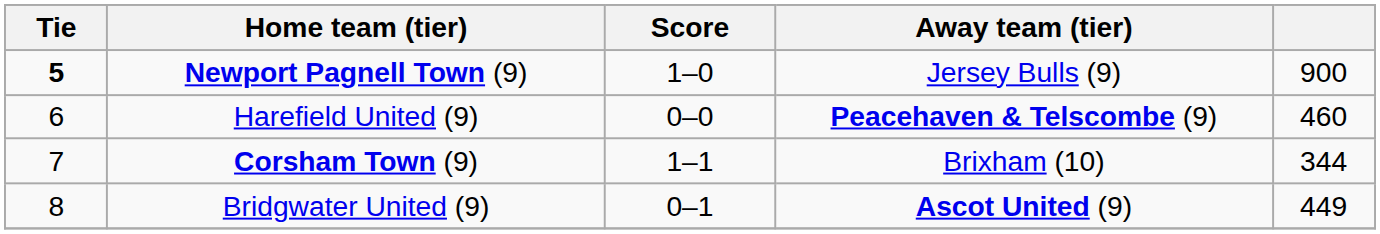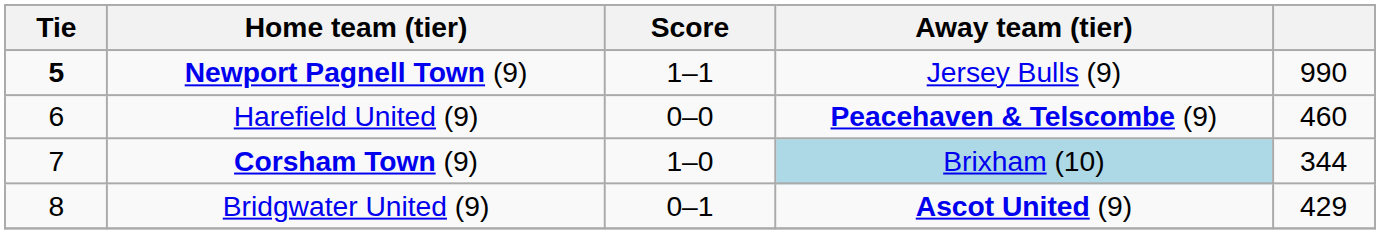Newport Pagnell Town (9) | Score: 1–0 -> 1–1
Newport Pagnell Town (9) | column 5: 900 -> 990
Corsham Town (9) | Score: 1–1 -> 1–0
Corsham Town (9) | Away team (tier): no background -> lightblue background
Bridgwater United (9) | column 5: 449 -> 429
